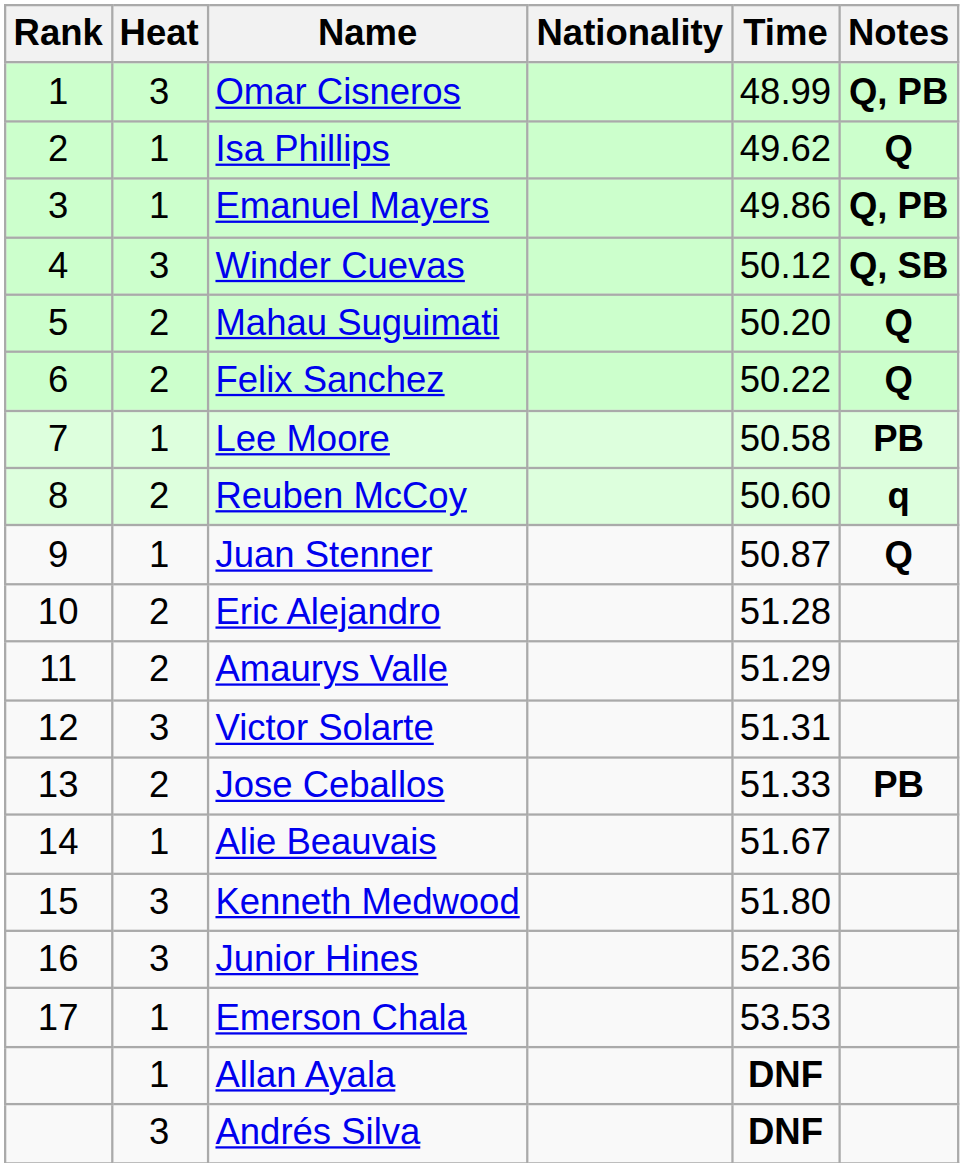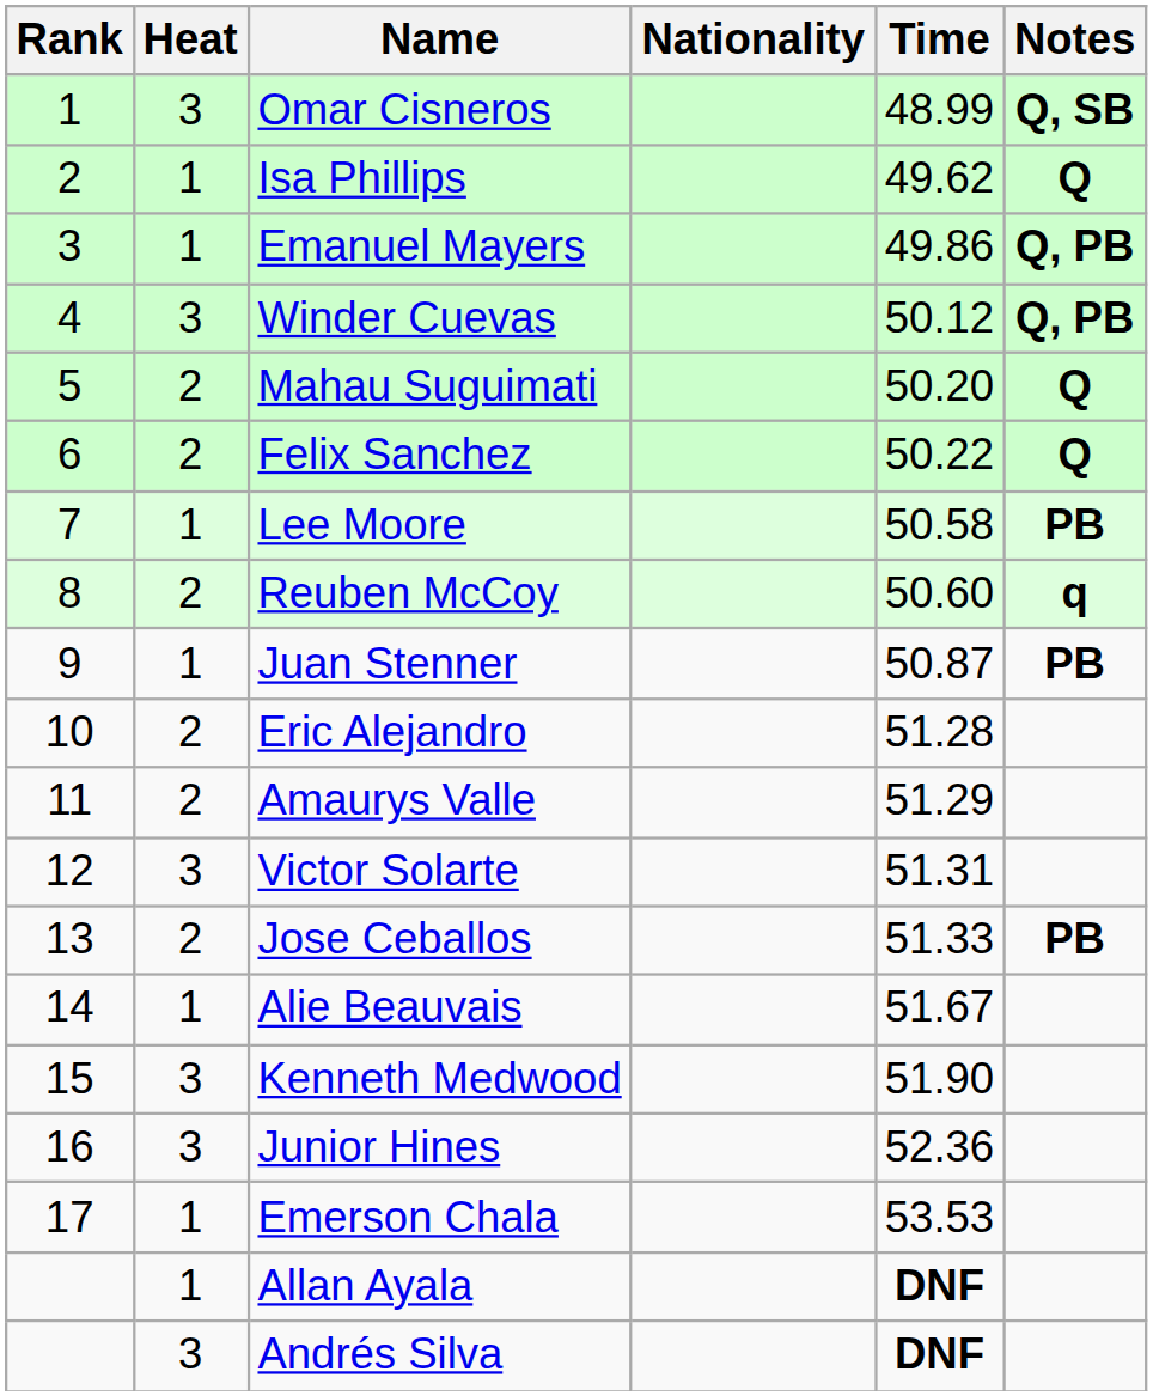Omar Cisneros | Notes: Q, PB -> Q, SB
Winder Cuevas | Notes: Q, SB -> Q, PB
Juan Stenner | Notes: Q -> PB
Kenneth Medwood | Time: 51.80 -> 51.90
